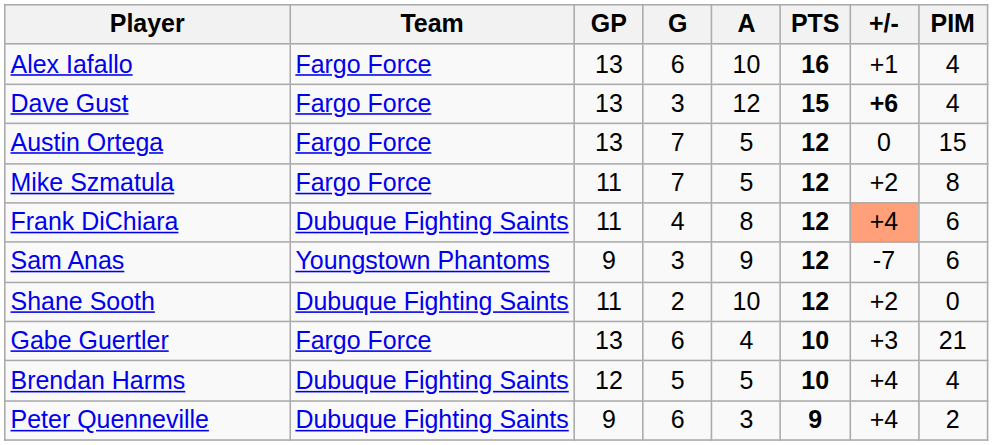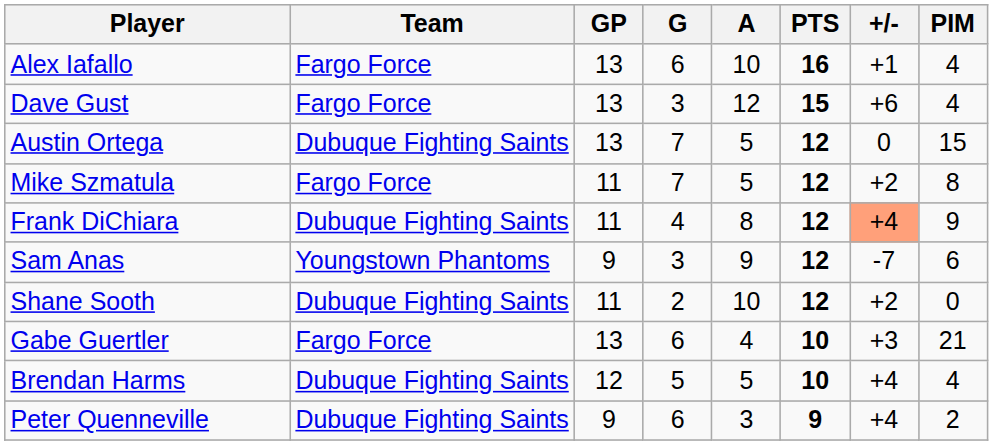Dave Gust | +/-: bold -> normal
Austin Ortega | Team: Fargo Force -> Dubuque Fighting Saints
Frank DiChiara | PIM: 6 -> 9
